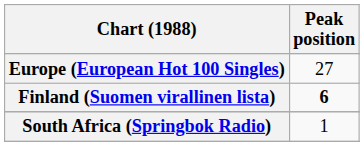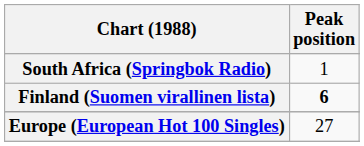rows swapped: Europe (European Hot 100 Singles) <-> South Africa (Springbok Radio)
